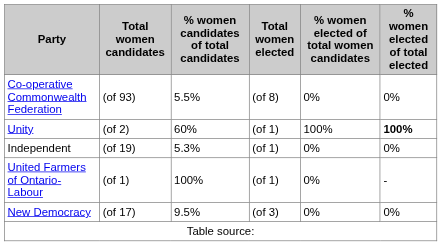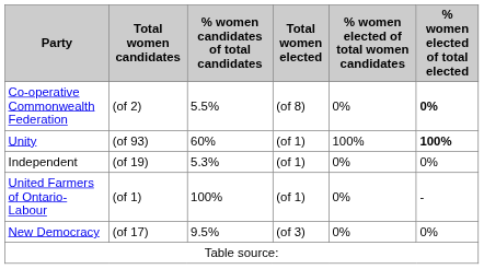Co-operative Commonwealth Federation | Total women candidates: (of 93) -> (of 2)
Co-operative Commonwealth Federation | % women elected of total elected: normal -> bold
Unity | Total women candidates: (of 2) -> (of 93)
